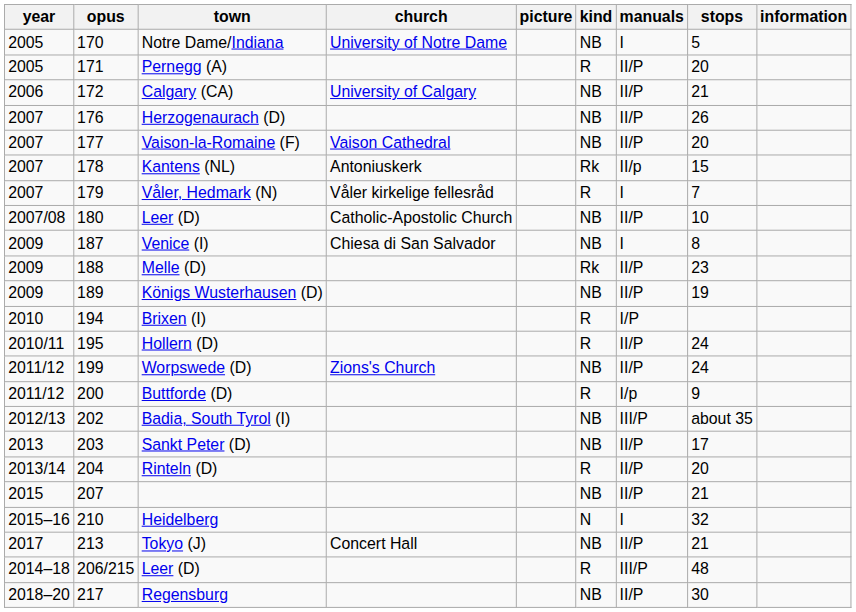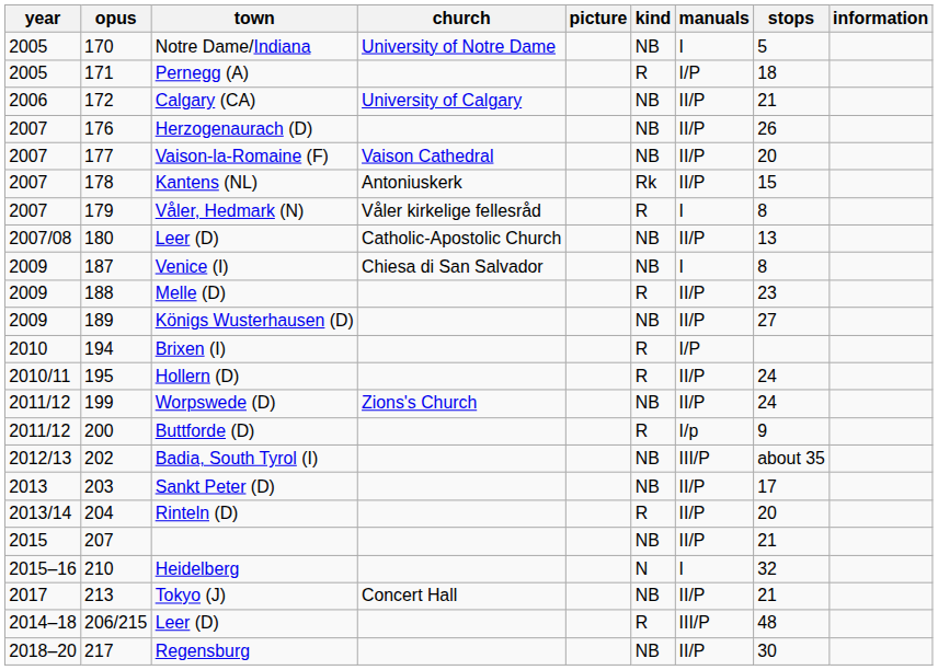Pernegg (A) | manuals: II/P -> I/P
Pernegg (A) | stops: 20 -> 18
Kantens (NL) | manuals: II/p -> II/P
Våler, Hedmark (N) | stops: 7 -> 8
180 / Leer (D) | stops: 10 -> 13
Melle (D) | kind: Rk -> R
Königs Wusterhausen (D) | stops: 19 -> 27
